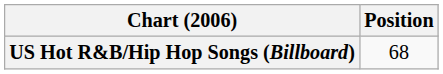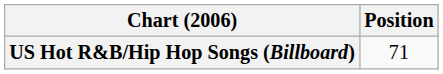US Hot R&B/Hip Hop Songs (Billboard) | Position: 68 -> 71
